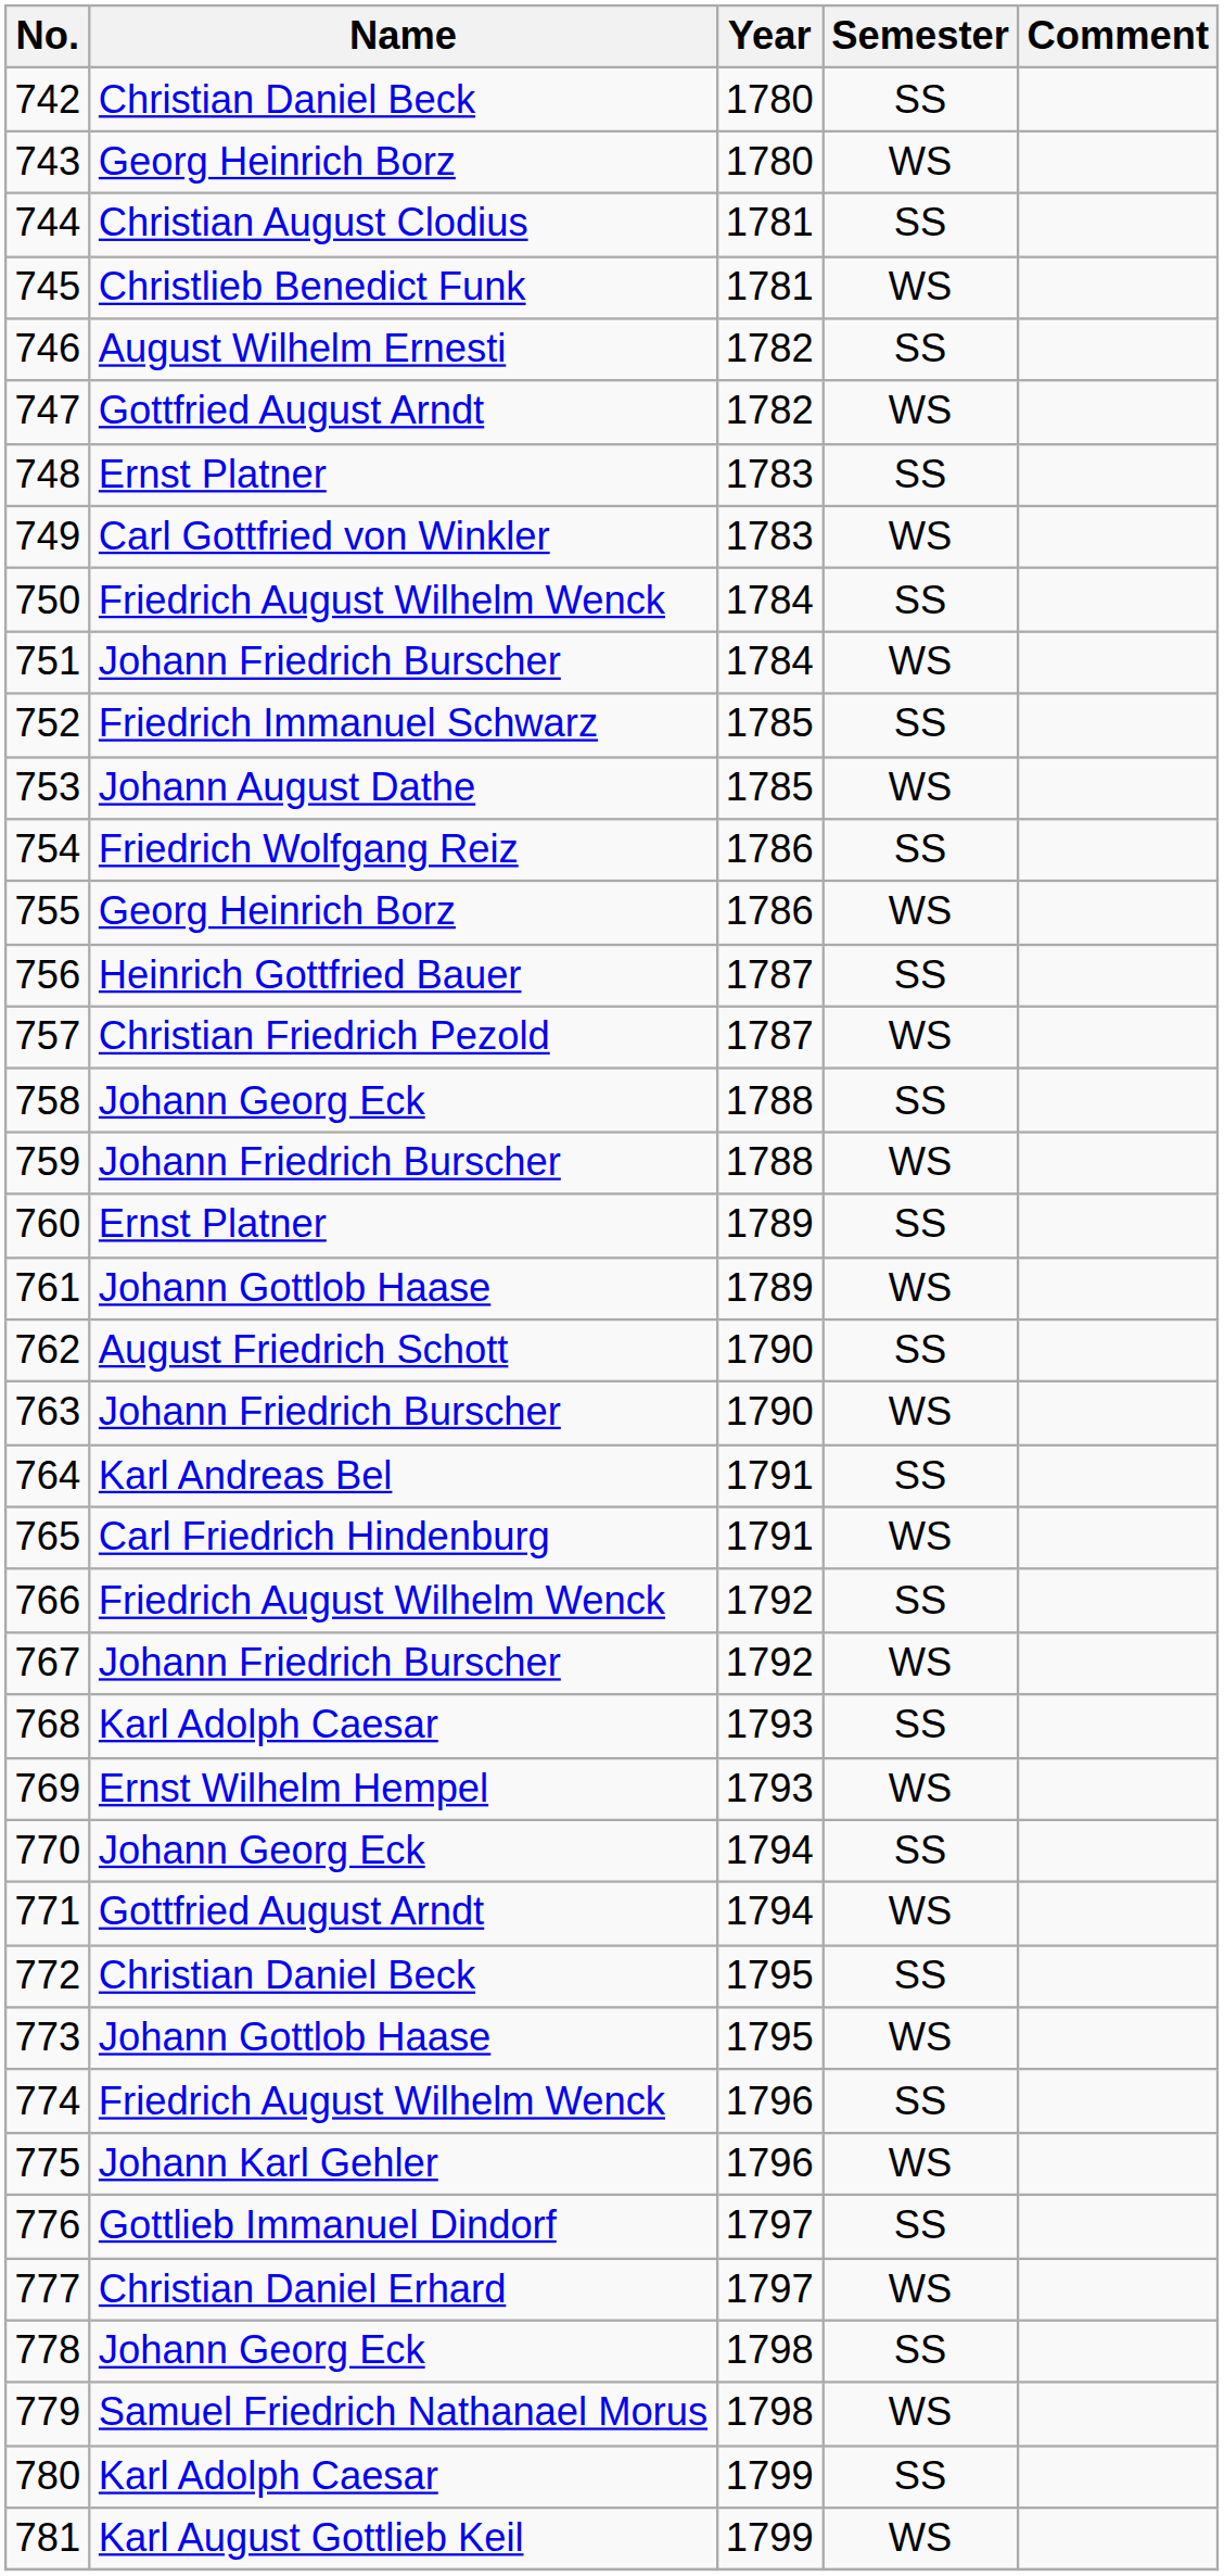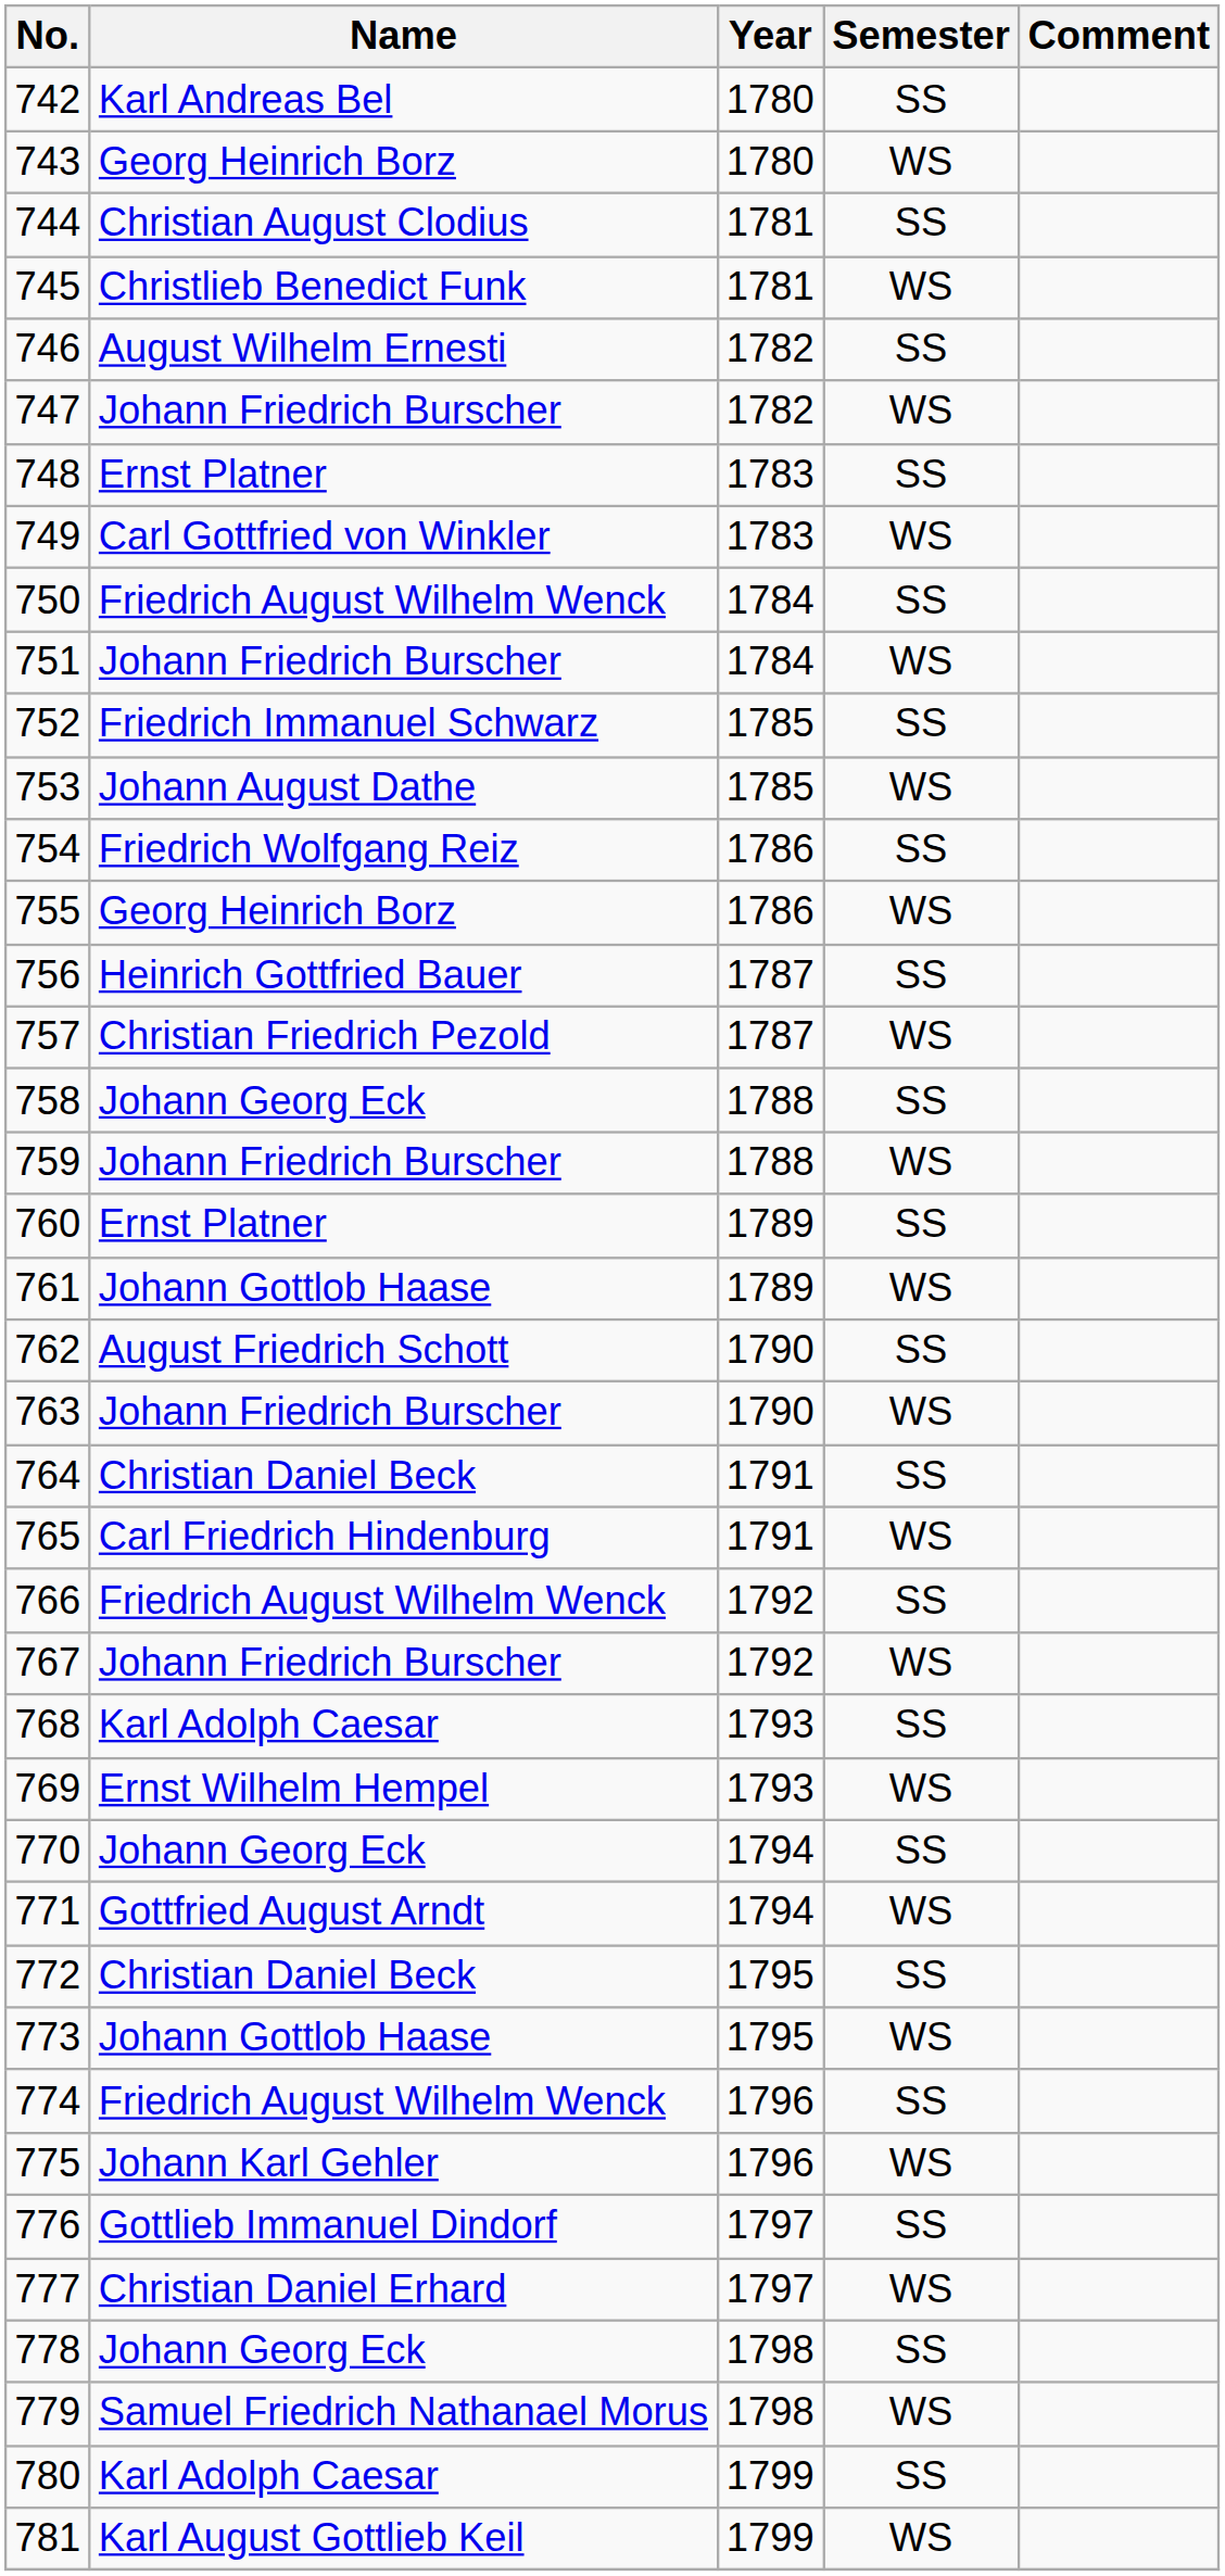742 | Name: Christian Daniel Beck -> Karl Andreas Bel
747 | Name: Gottfried August Arndt -> Johann Friedrich Burscher
764 | Name: Karl Andreas Bel -> Christian Daniel Beck
